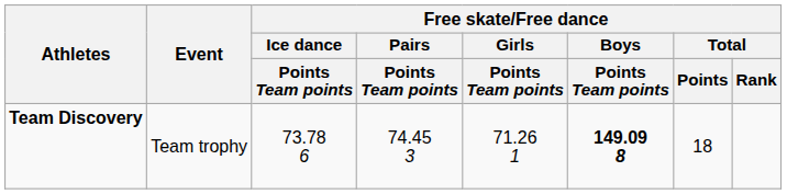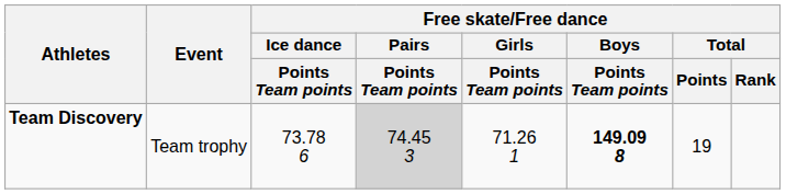Team Discovery | Free skate/Free dance / Pairs / Points Team points: no background -> lightgrey background
Team Discovery | Free skate/Free dance / Total / Points: 18 -> 19
